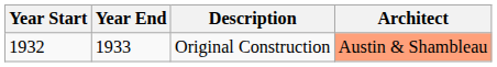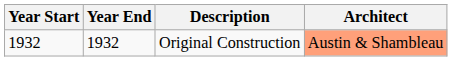Original Construction | Year End: 1933 -> 1932
